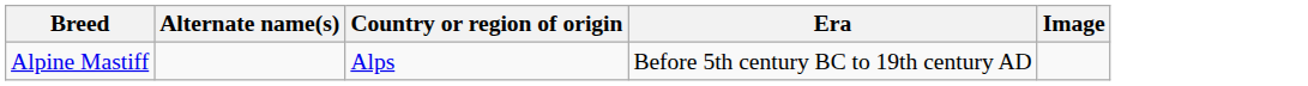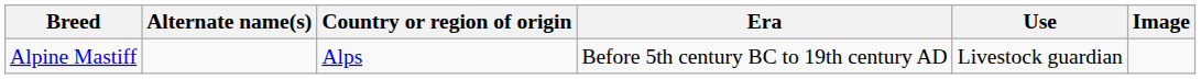+ column: Use | Livestock guardian
